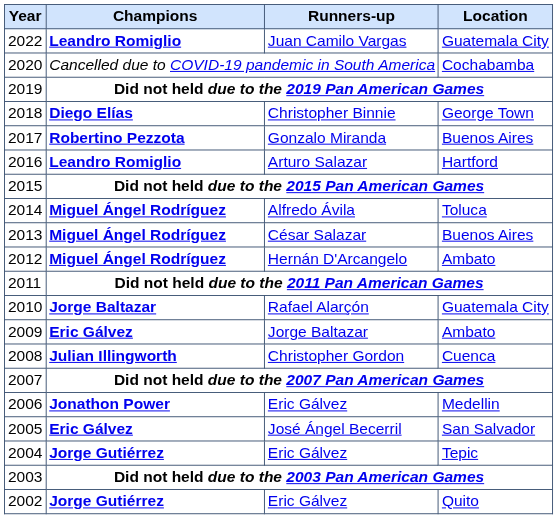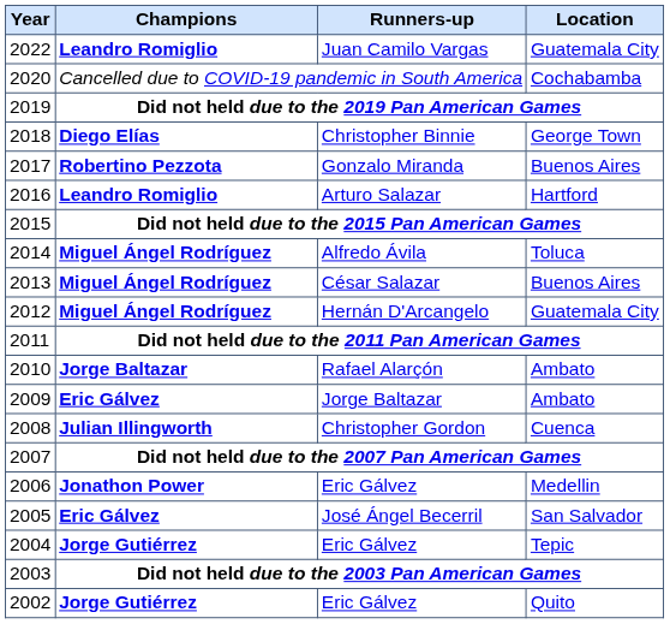Hernán D'Arcangelo | Location: Ambato -> Guatemala City
Rafael Alarçón | Location: Guatemala City -> Ambato
